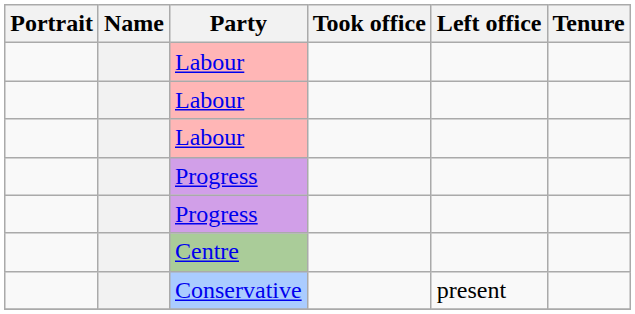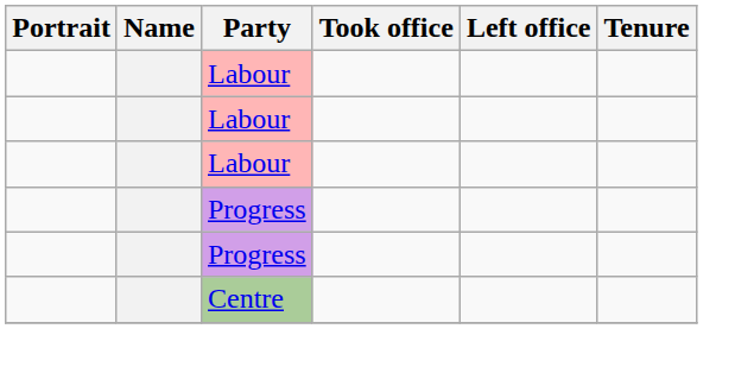- row: Conservative | present
